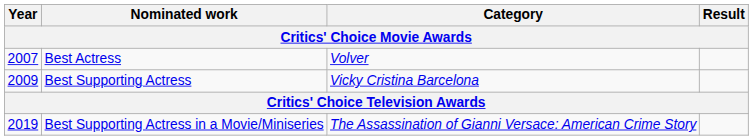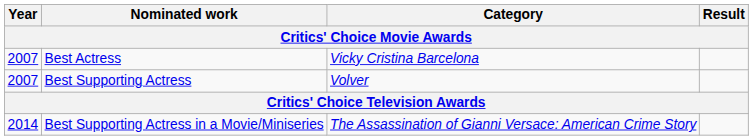Best Actress | Category: Volver -> Vicky Cristina Barcelona
Best Supporting Actress | Year: 2009 -> 2007
Best Supporting Actress | Category: Vicky Cristina Barcelona -> Volver
Best Supporting Actress in a Movie/Miniseries | Year: 2019 -> 2014
